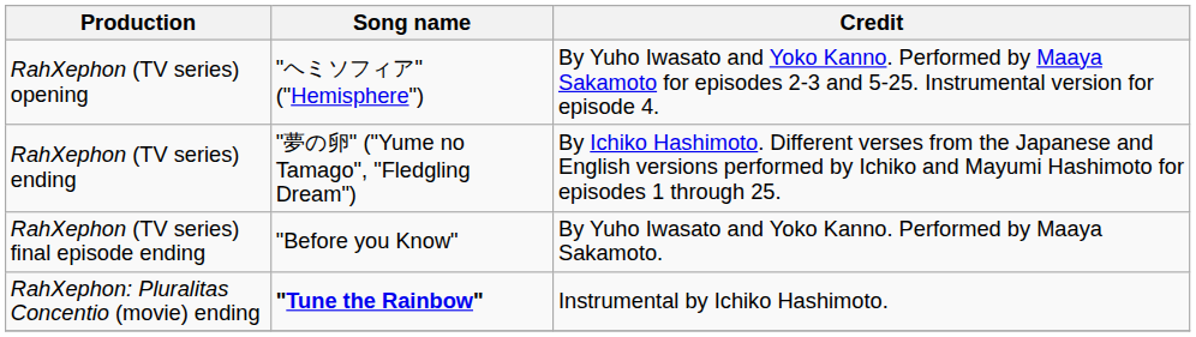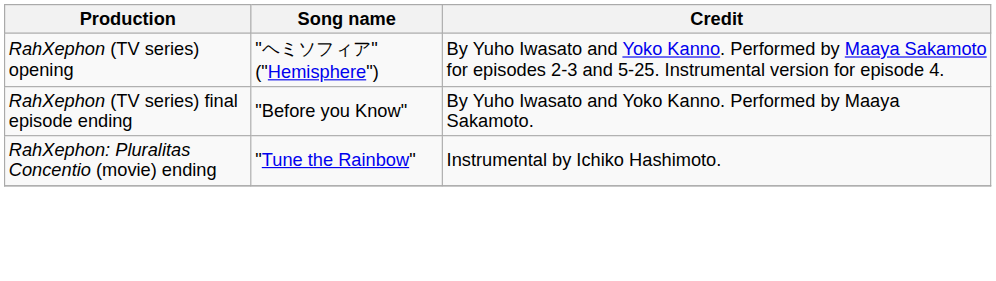- row: RahXephon (TV series) ending | "夢の卵" ("Yume no Tamago", "Fledgling Dream") | By Ichiko Hashimoto. Different verses from the Japanese and English versions performed by Ichiko and Mayumi Hashimoto for episodes 1 through 25.
RahXephon: Pluralitas Concentio (movie) ending | Song name: bold -> normal
